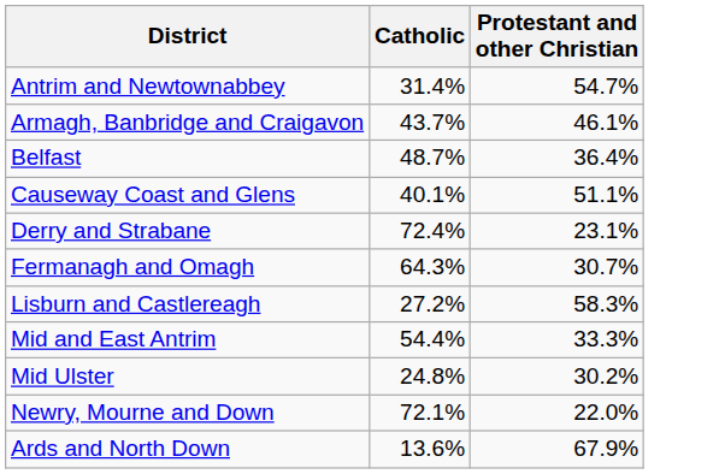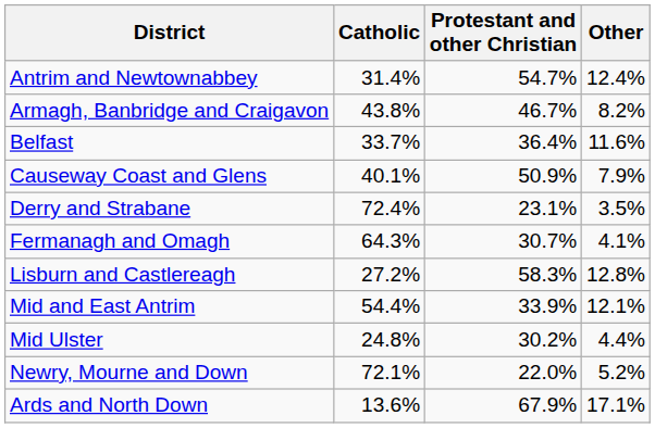+ column: Other | 12.4% | 8.2% | 11.6% | 7.9% | 3.5% | 4.1% | 12.8% | 12.1% | 4.4% | 5.2% | 17.1%
Armagh, Banbridge and Craigavon | Catholic: 43.7% -> 43.8%
Armagh, Banbridge and Craigavon | Protestant and other Christian: 46.1% -> 46.7%
Belfast | Catholic: 48.7% -> 33.7%
Causeway Coast and Glens | Protestant and other Christian: 51.1% -> 50.9%
Mid and East Antrim | Protestant and other Christian: 33.3% -> 33.9%
